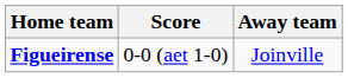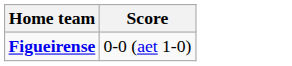- column: Away team | Joinville
